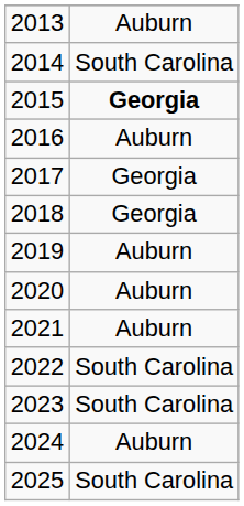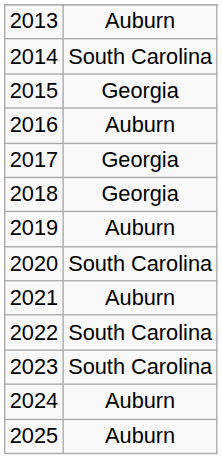2015 | column 2: bold -> normal
2020 | column 2: Auburn -> South Carolina
2025 | column 2: South Carolina -> Auburn
